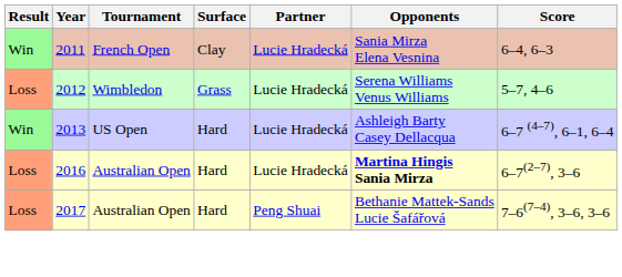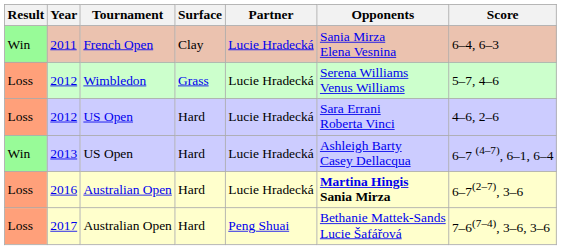+ row: Loss | 2012 | US Open | Hard | Lucie Hradecká | Sara Errani Roberta Vinci | 4–6, 2–6
